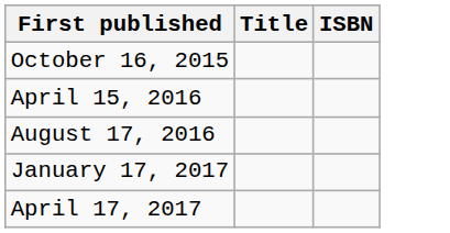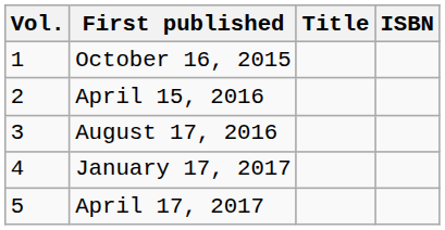+ column: Vol. | 1 | 2 | 3 | 4 | 5
